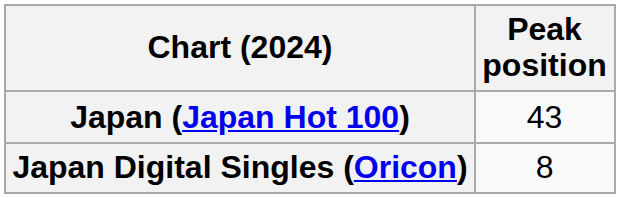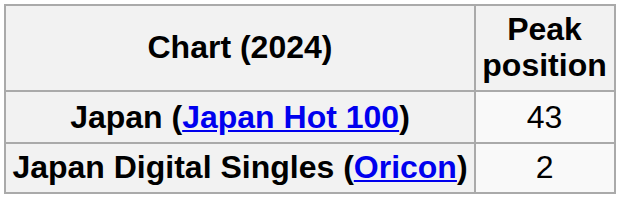Japan Digital Singles (Oricon) | Peak position: 8 -> 2
